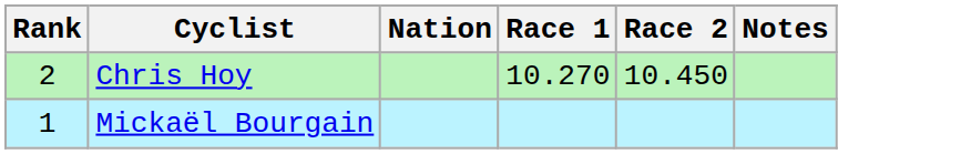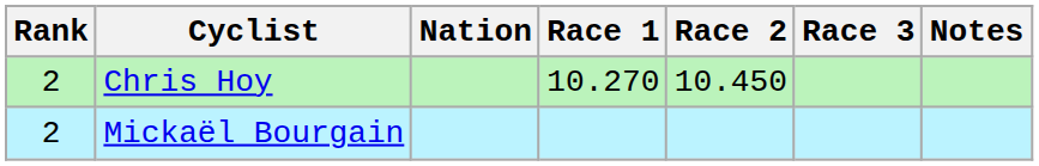+ column: Race 3
Mickaël Bourgain | Rank: 1 -> 2
